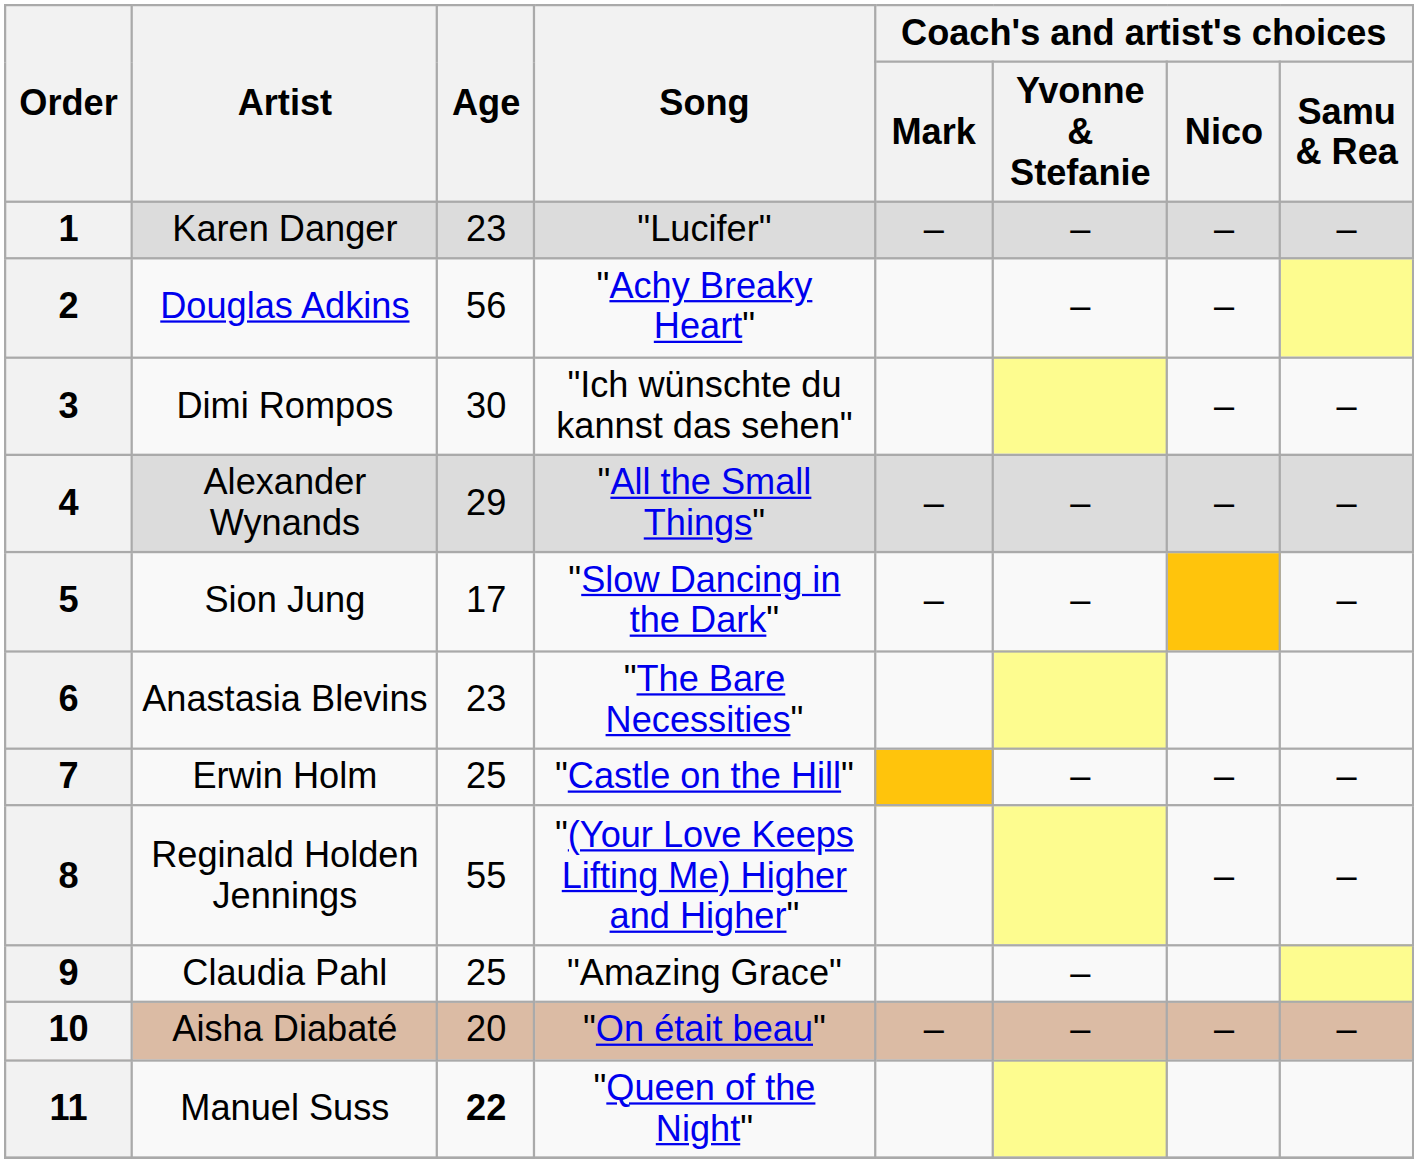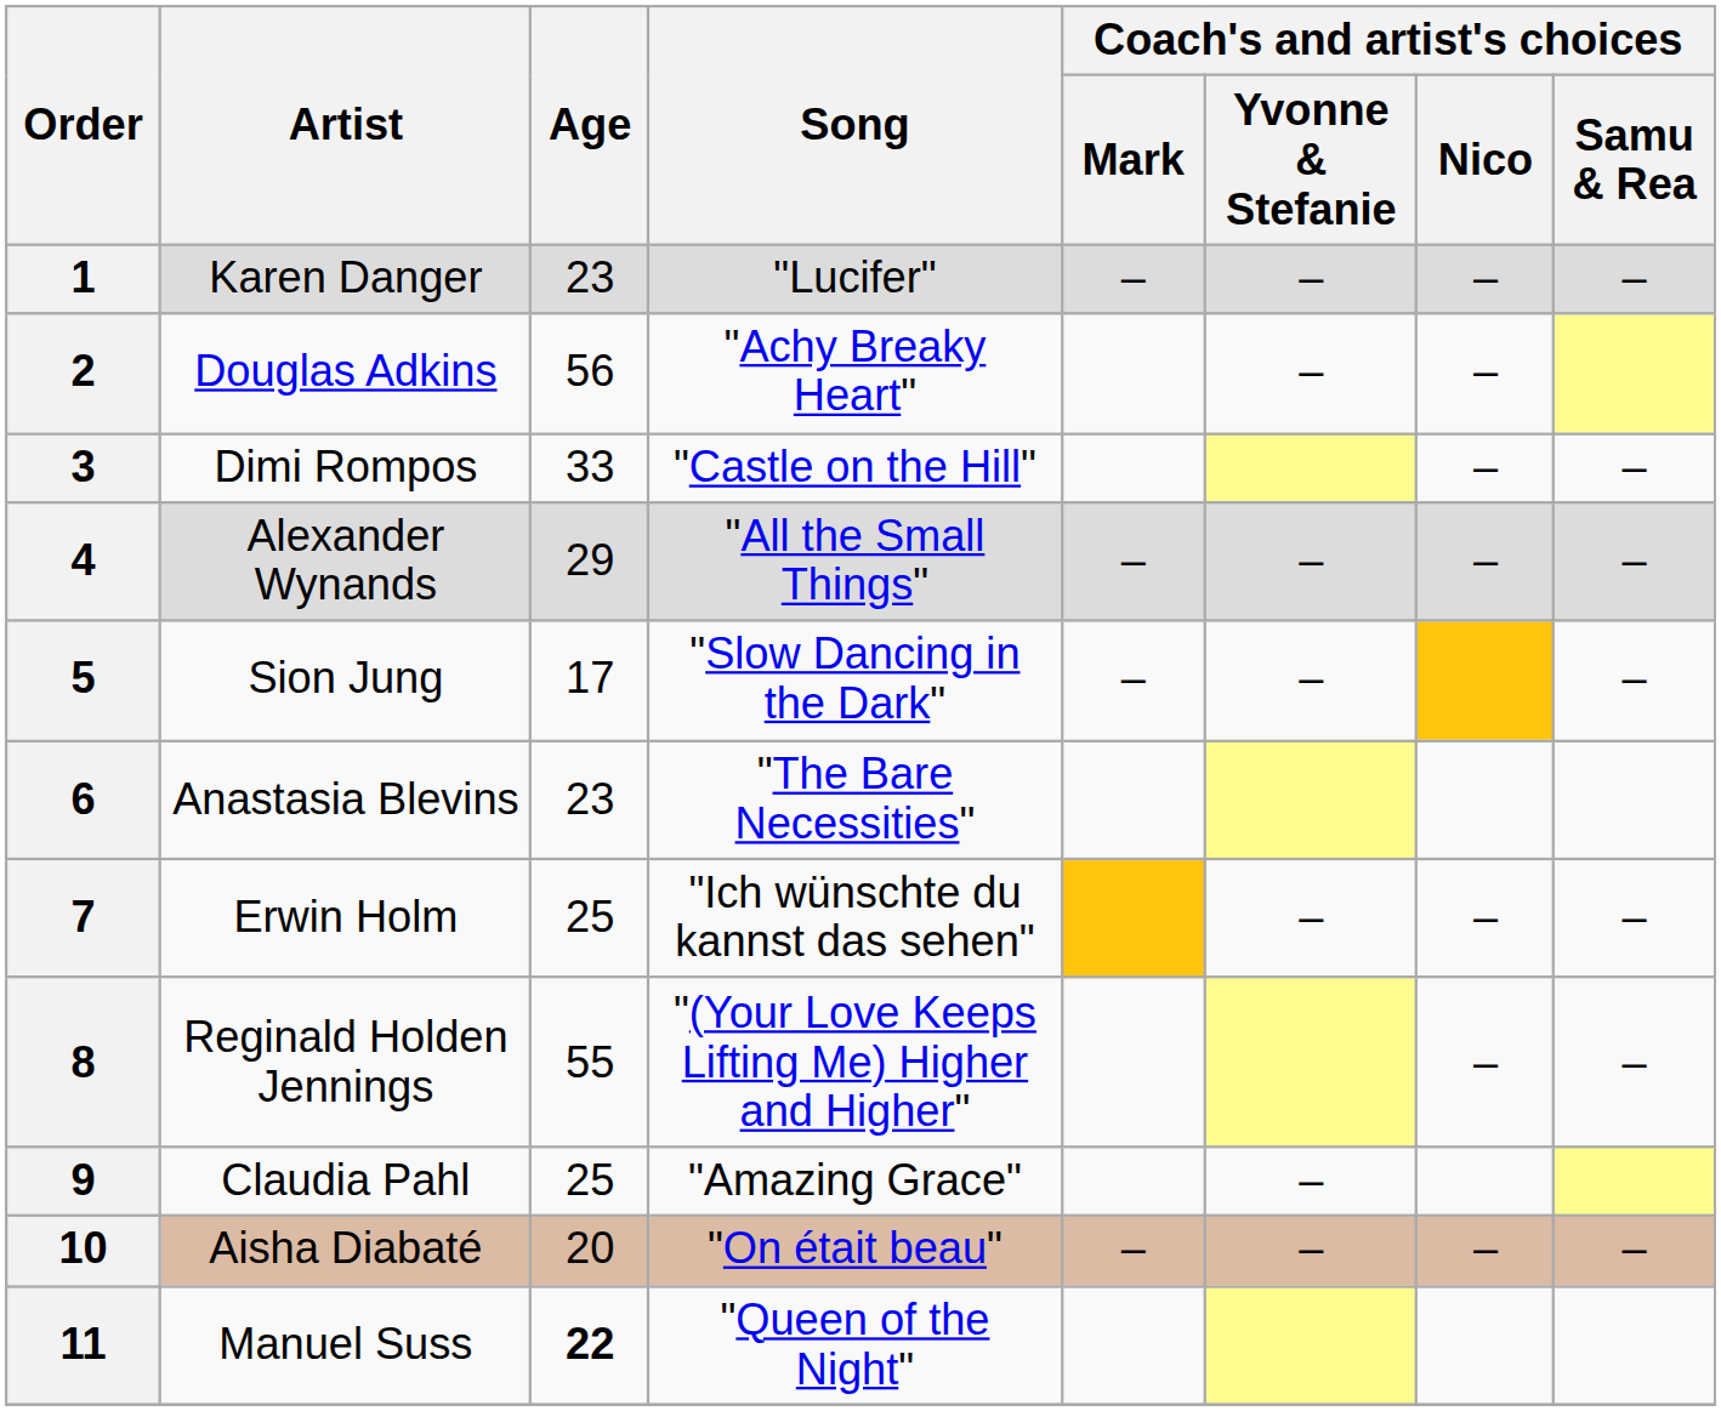3 | Age: 30 -> 33
3 | Song: "Ich wünschte du kannst das sehen" -> "Castle on the Hill"
7 | Song: "Castle on the Hill" -> "Ich wünschte du kannst das sehen"
